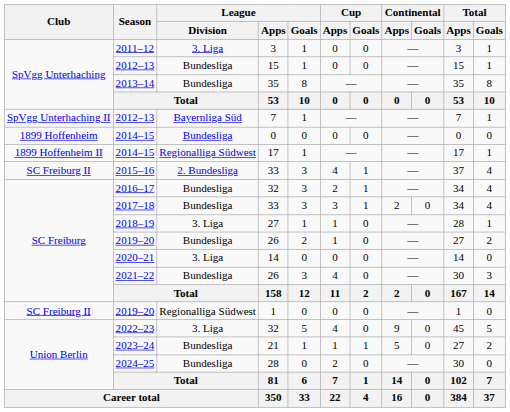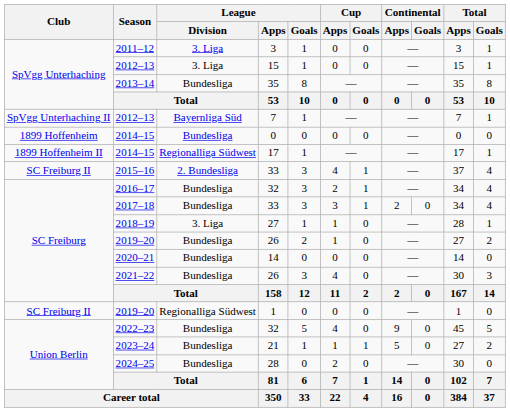2012–13 / 15 | League / Division: Bundesliga -> 3. Liga
2020–21 | League / Division: 3. Liga -> Bundesliga
2022–23 | League / Division: 3. Liga -> Bundesliga
